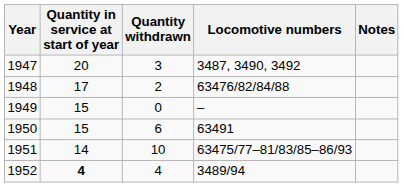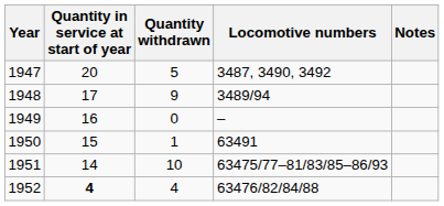1947 | Quantity withdrawn: 3 -> 5
1948 | Quantity withdrawn: 2 -> 9
1948 | Locomotive numbers: 63476/82/84/88 -> 3489/94
1949 | Quantity in service at start of year: 15 -> 16
1950 | Quantity withdrawn: 6 -> 1
1952 | Locomotive numbers: 3489/94 -> 63476/82/84/88
